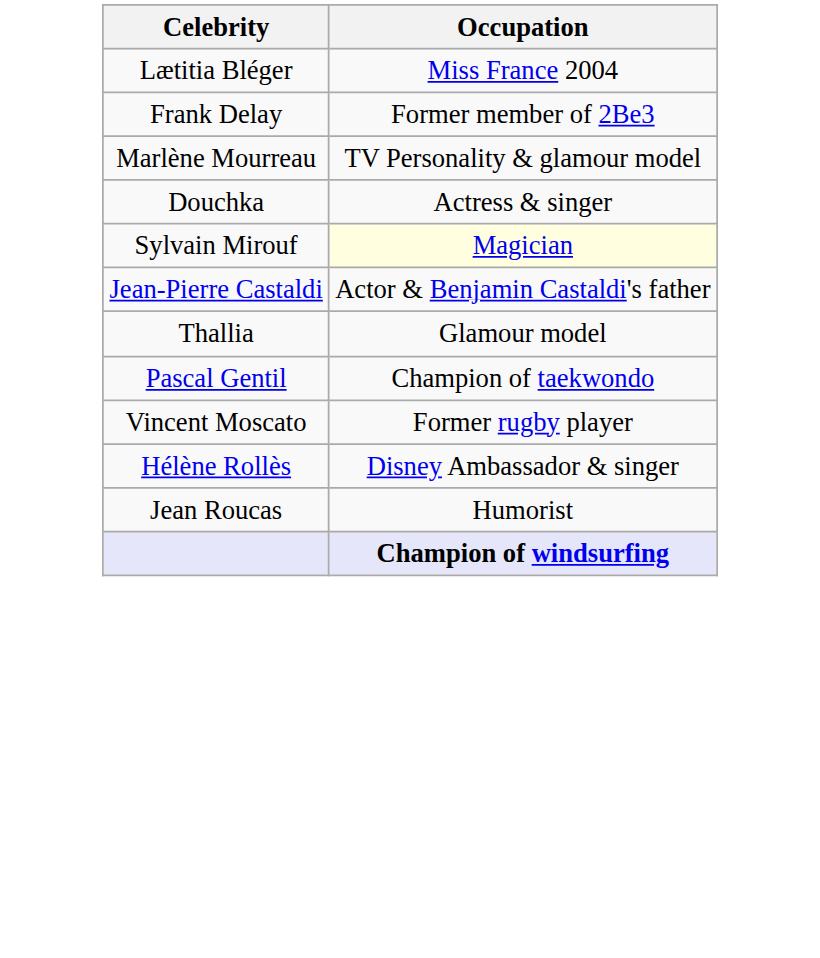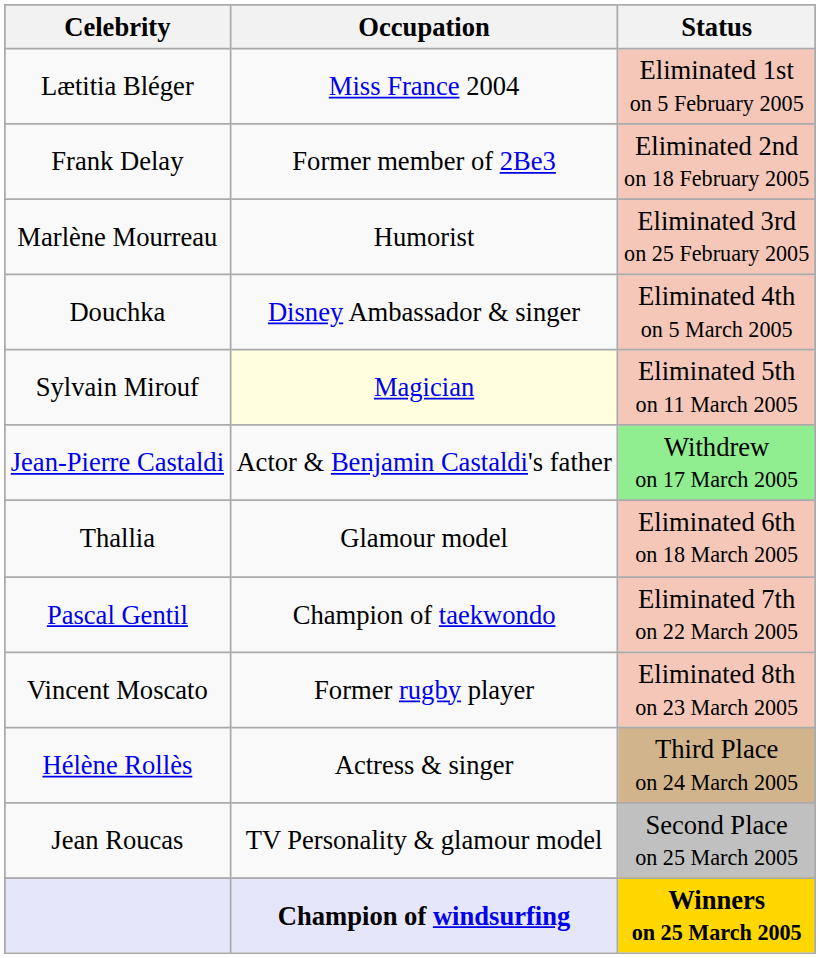+ column: Status | Eliminated 1st on 5 February 2005 | Eliminated 2nd on 18 February 2005 | Eliminated 3rd on 25 February 2005 | Eliminated 4th on 5 March 2005 | Eliminated 5th on 11 March 2005 | Withdrew on 17 March 2005 | Eliminated 6th on 18 March 2005 | Eliminated 7th on 22 March 2005 | Eliminated 8th on 23 March 2005 | Third Place on 24 March 2005 | Second Place on 25 March 2005 | Winners on 25 March 2005
Marlène Mourreau | Occupation: TV Personality & glamour model -> Humorist
Douchka | Occupation: Actress & singer -> Disney Ambassador & singer
Hélène Rollès | Occupation: Disney Ambassador & singer -> Actress & singer
Jean Roucas | Occupation: Humorist -> TV Personality & glamour model
